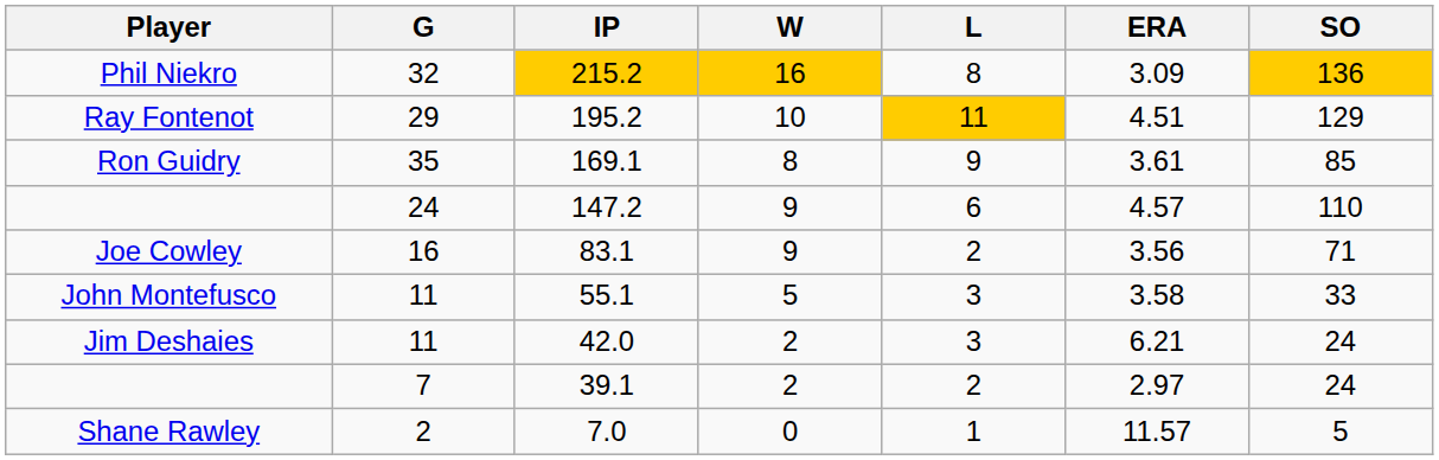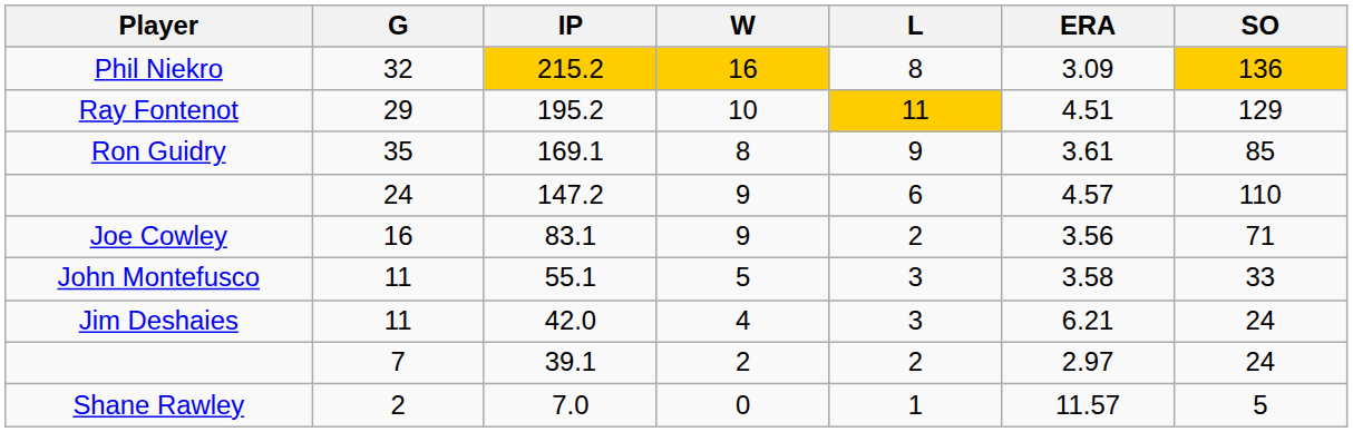42.0 | W: 2 -> 4
